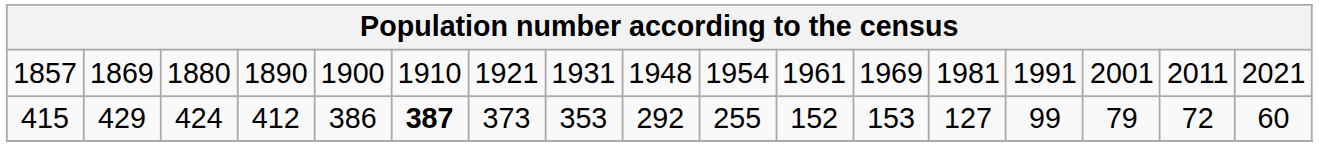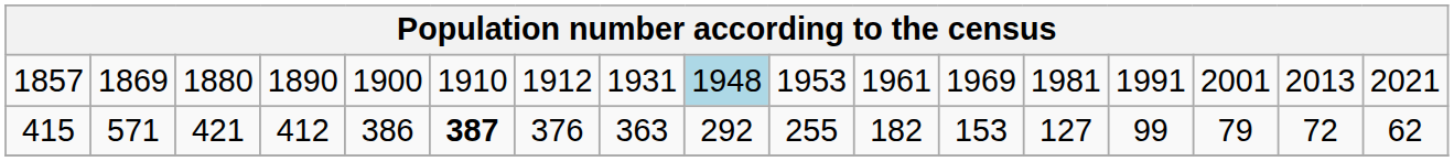1857 | column 7: 1921 -> 1912
1857 | column 9: no background -> lightblue background
1857 | column 10: 1954 -> 1953
1857 | column 16: 2011 -> 2013
415 | column 2: 429 -> 571
415 | column 3: 424 -> 421
415 | column 7: 373 -> 376
415 | column 8: 353 -> 363
415 | column 11: 152 -> 182
415 | column 17: 60 -> 62
